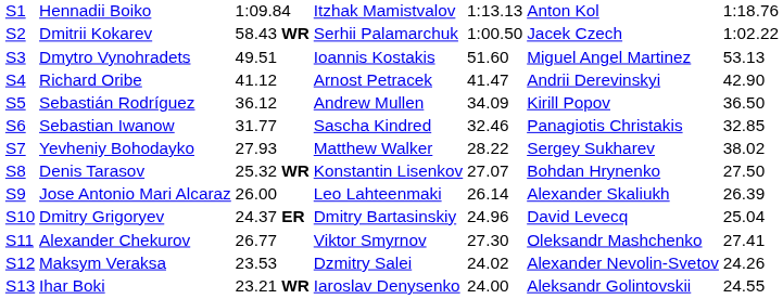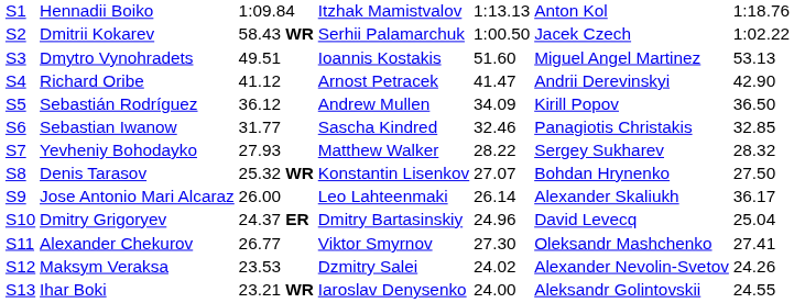Yevheniy Bohodayko | column 7: 38.02 -> 28.32
Jose Antonio Mari Alcaraz | column 7: 26.39 -> 36.17
